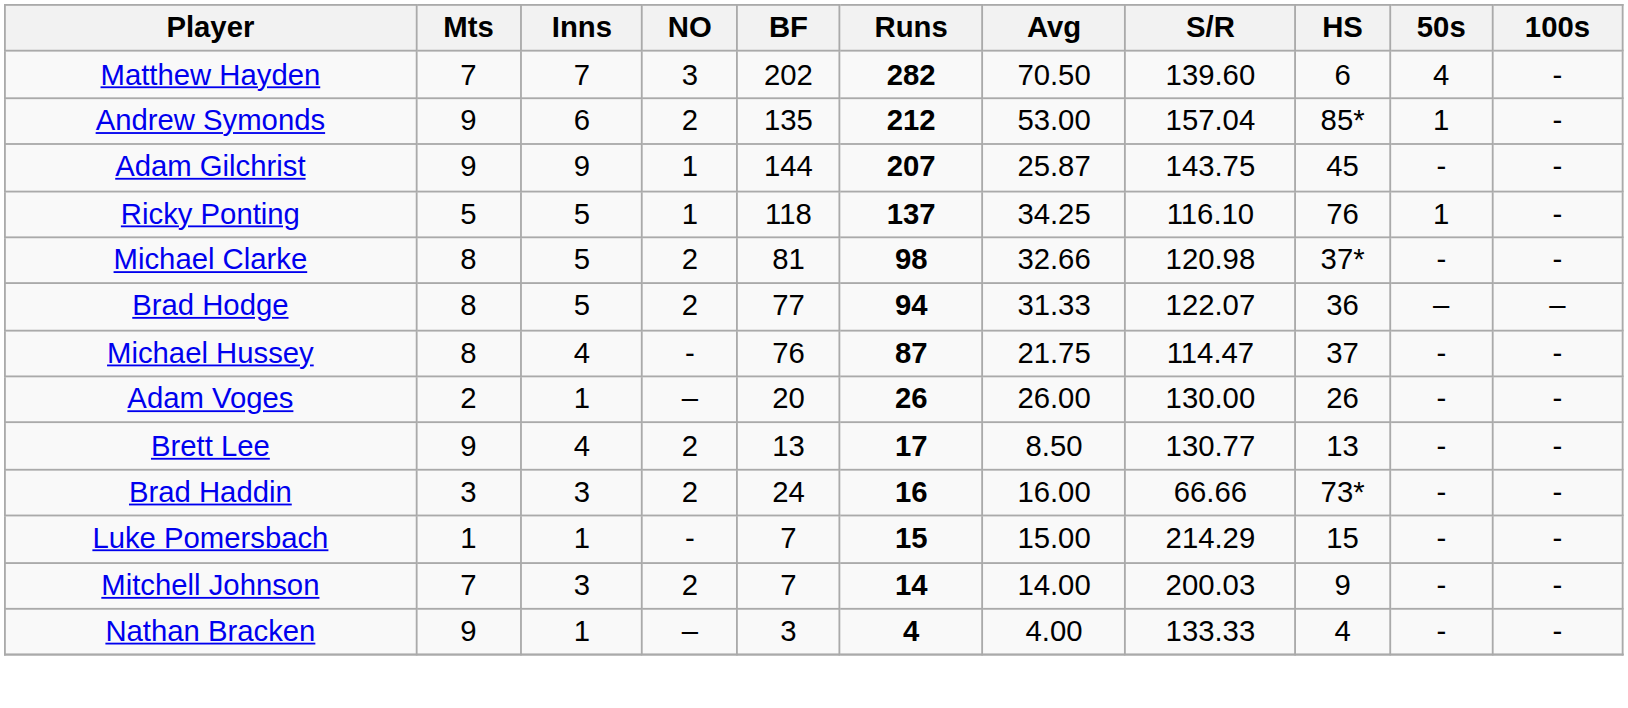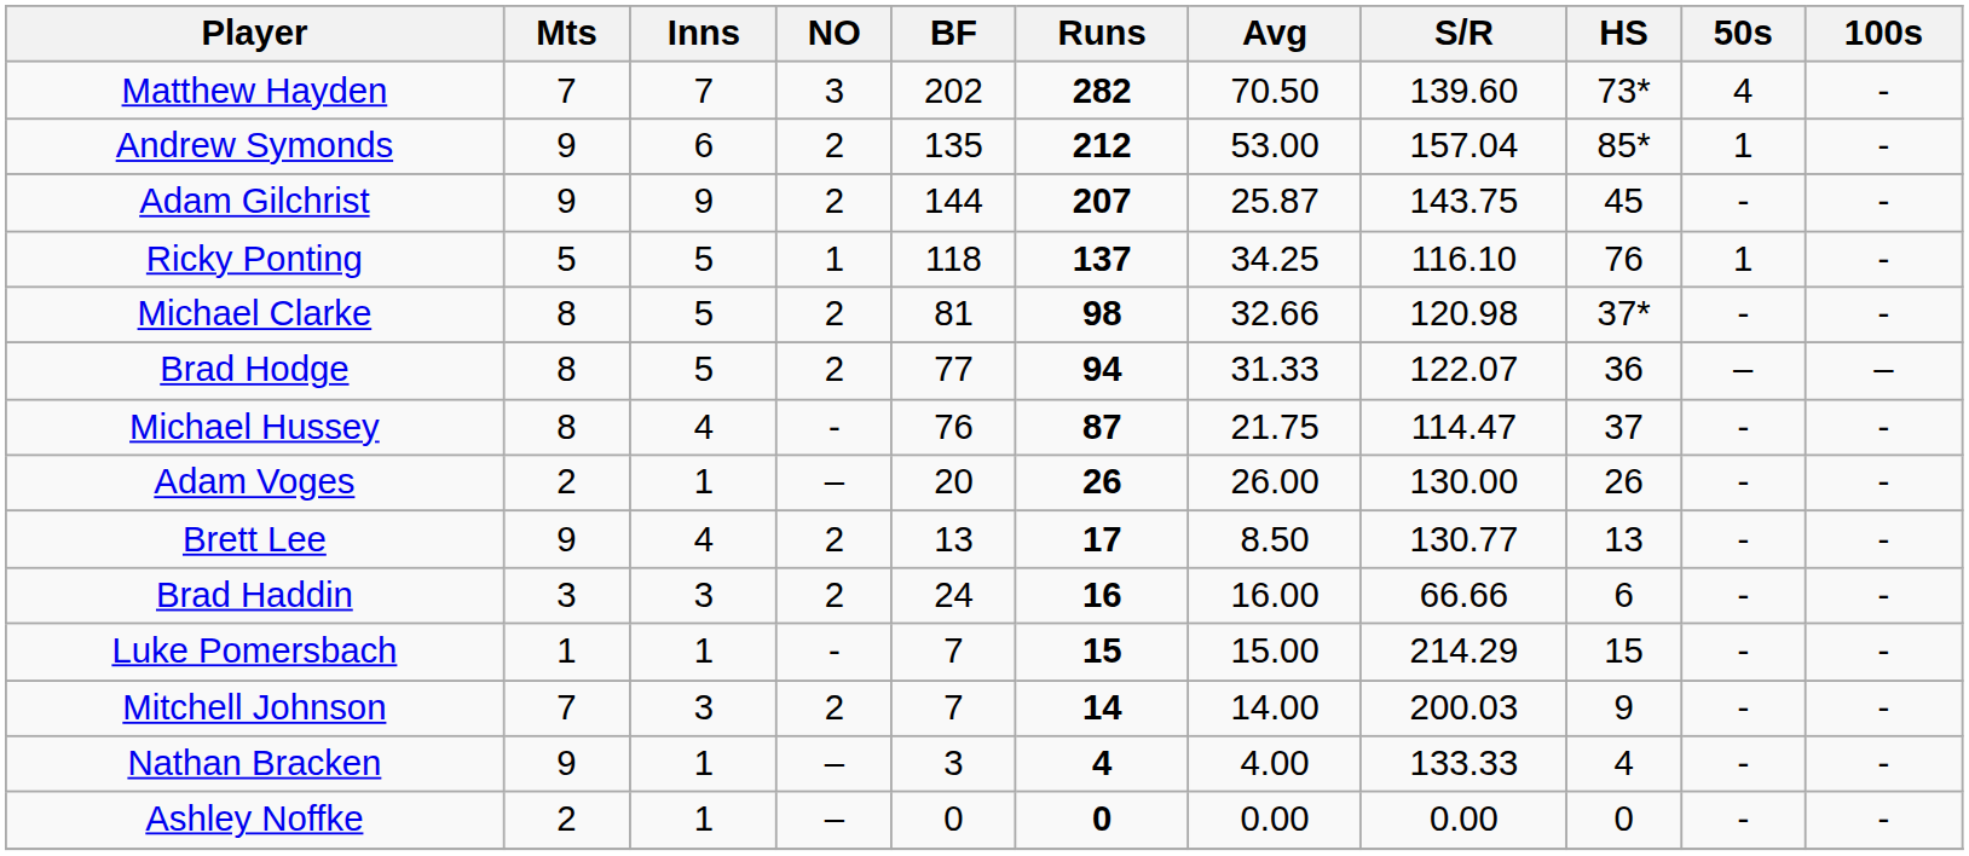Matthew Hayden | HS: 6 -> 73*
Adam Gilchrist | NO: 1 -> 2
Brad Haddin | HS: 73* -> 6
+ row: Ashley Noffke | 2 | 1 | – | 0 | 0 | 0.00 | 0.00 | 0 | - | -
